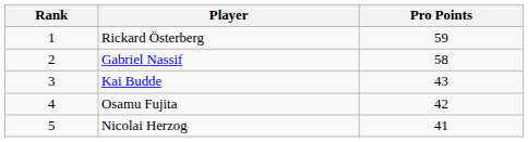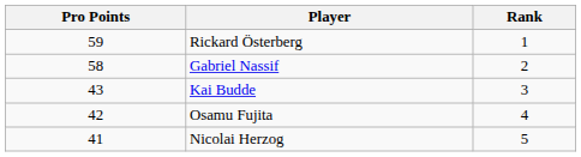columns swapped: Rank <-> Pro Points
